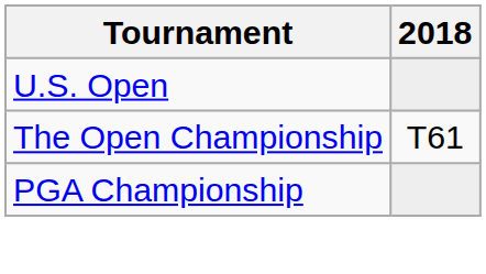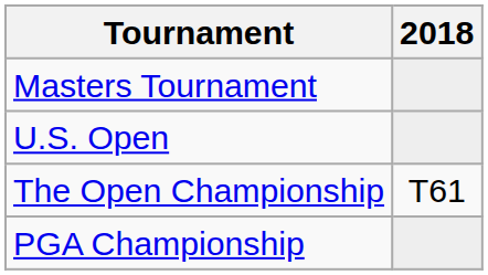+ row: Masters Tournament
